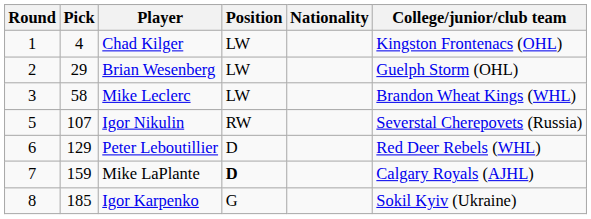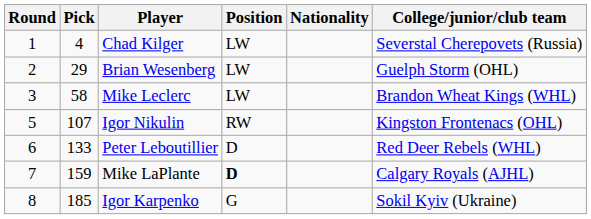Chad Kilger | College/junior/club team: Kingston Frontenacs (OHL) -> Severstal Cherepovets (Russia)
Igor Nikulin | College/junior/club team: Severstal Cherepovets (Russia) -> Kingston Frontenacs (OHL)
Peter Leboutillier | Pick: 129 -> 133
